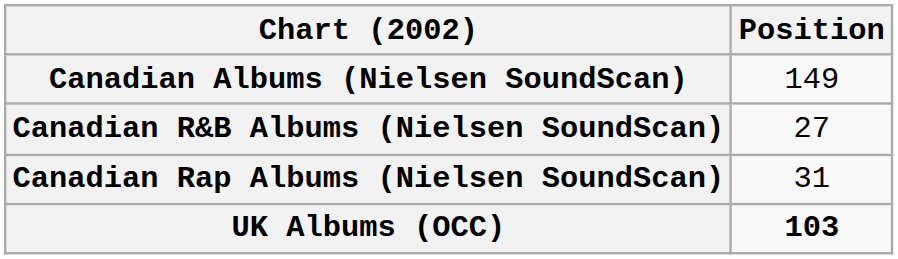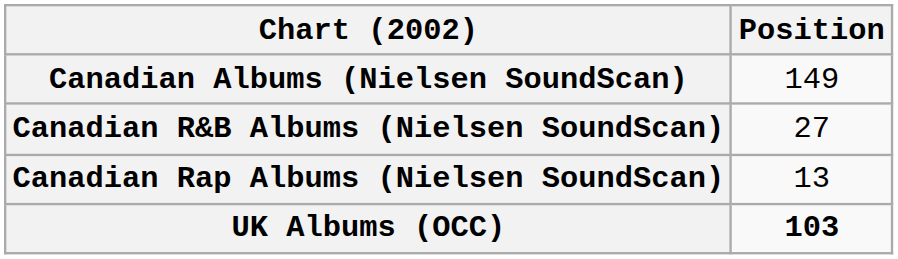Canadian Rap Albums (Nielsen SoundScan) | Position: 31 -> 13
